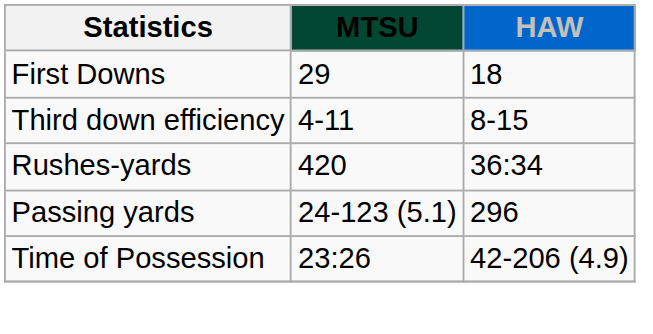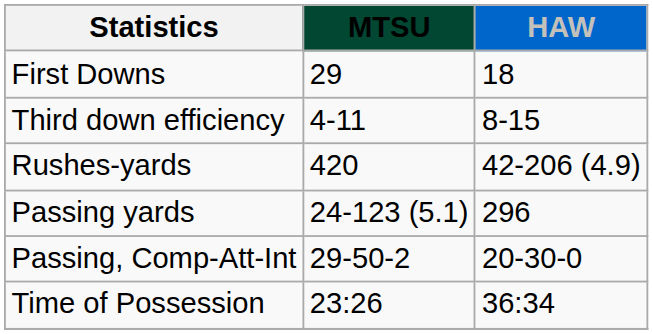Rushes-yards | HAW: 36:34 -> 42-206 (4.9)
+ row: Passing, Comp-Att-Int | 29-50-2 | 20-30-0
Time of Possession | HAW: 42-206 (4.9) -> 36:34
